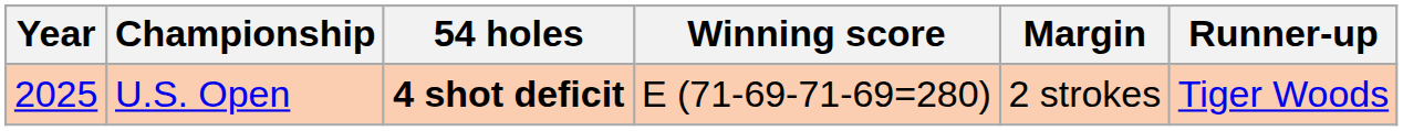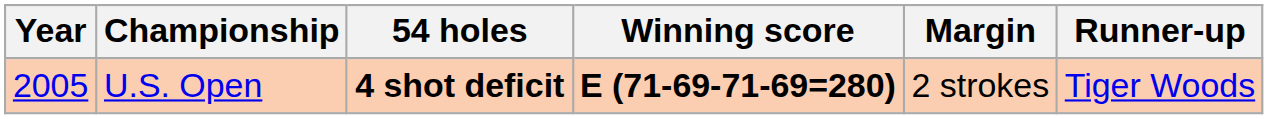U.S. Open | Year: 2025 -> 2005
U.S. Open | Winning score: normal -> bold
